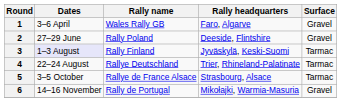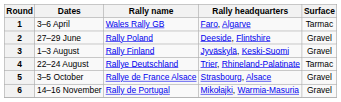1 | Surface: Gravel -> Tarmac
3 | Dates: lavender background -> no background
3 | Surface: Tarmac -> Gravel
5 | Surface: Tarmac -> Gravel
